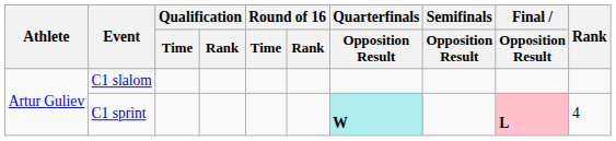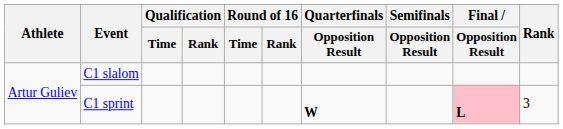C1 sprint | Quarterfinals / Opposition Result: paleturquoise background -> no background
C1 sprint | Rank: 4 -> 3
